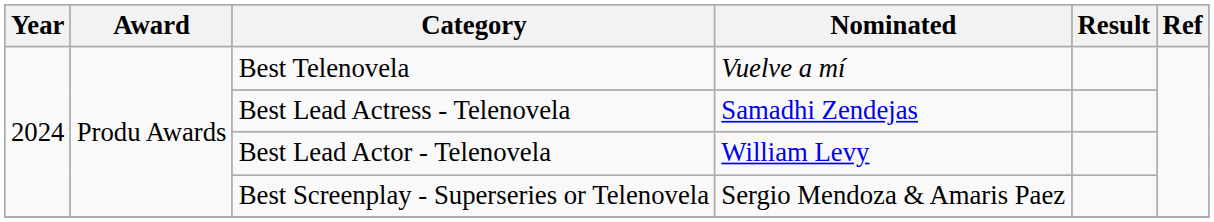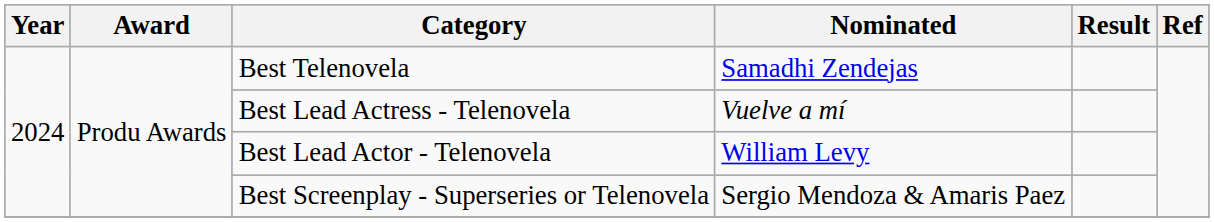Best Telenovela | Nominated: Vuelve a mí -> Samadhi Zendejas
Best Lead Actress - Telenovela | Nominated: Samadhi Zendejas -> Vuelve a mí
